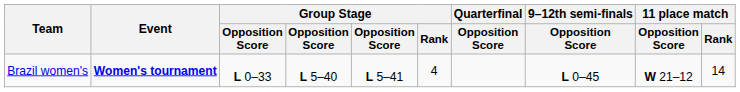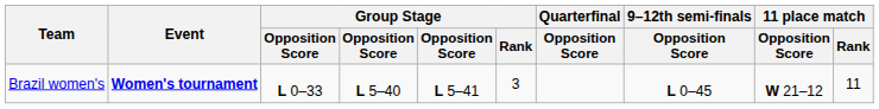Brazil women's | Group Stage / Rank: 4 -> 3
Brazil women's | 11 place match / Rank: 14 -> 11
